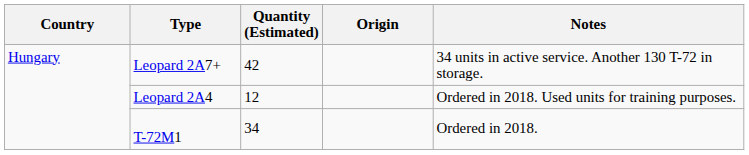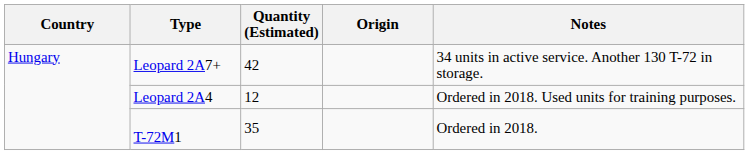T-72M1 | Quantity (Estimated): 34 -> 35
